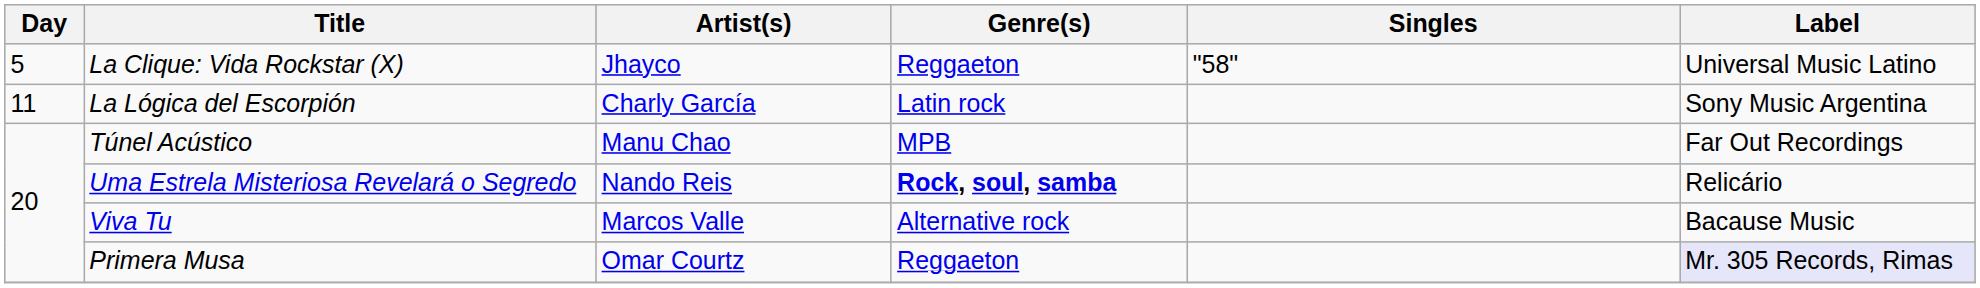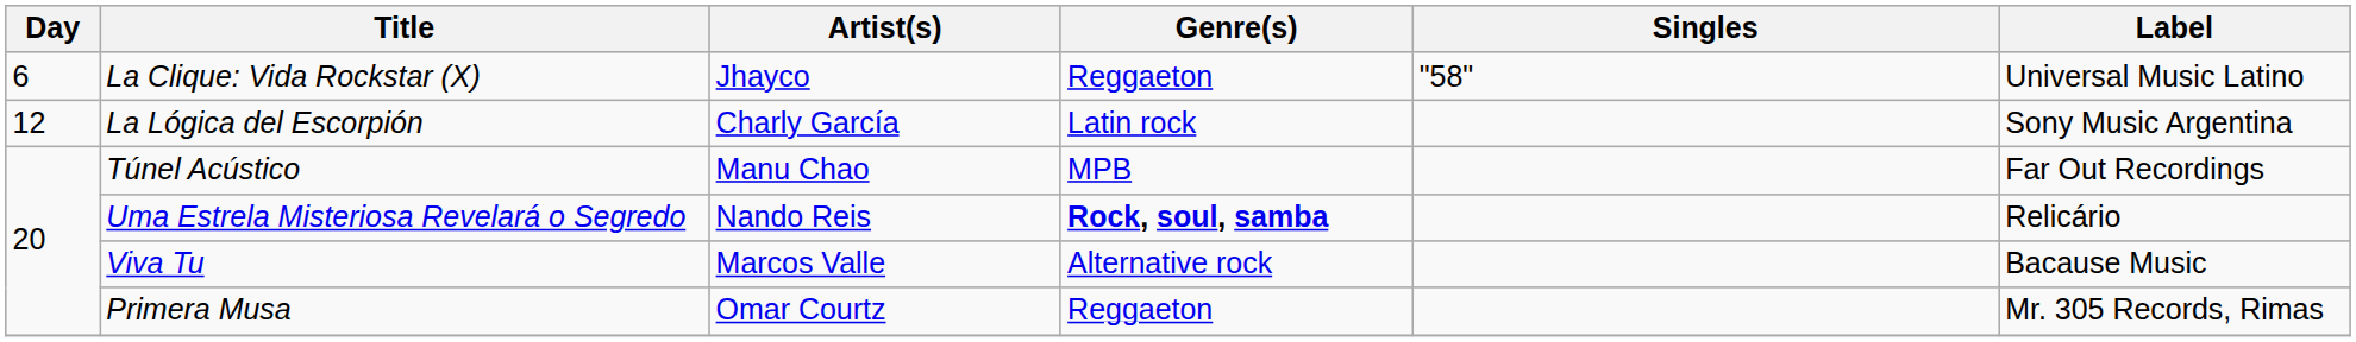La Clique: Vida Rockstar (X) | Day: 5 -> 6
La Lógica del Escorpión | Day: 11 -> 12
Primera Musa | Label: lavender background -> no background
